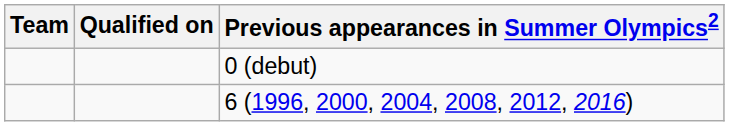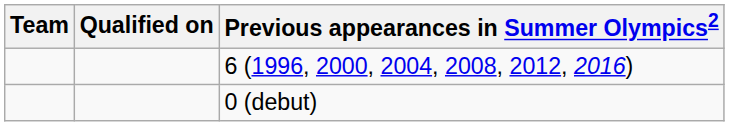rows swapped: 6 (1996, 2000, 2004, 2008, 2012, 2016) <-> 0 (debut)
